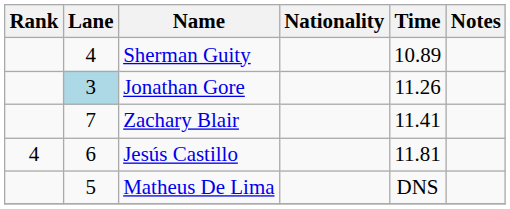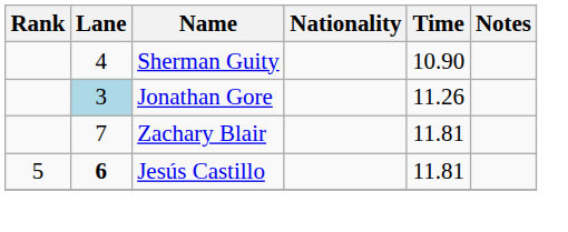Sherman Guity | Time: 10.89 -> 10.90
Zachary Blair | Time: 11.41 -> 11.81
Jesús Castillo | Rank: 4 -> 5
Jesús Castillo | Lane: normal -> bold
- row: 5 | Matheus De Lima | DNS
